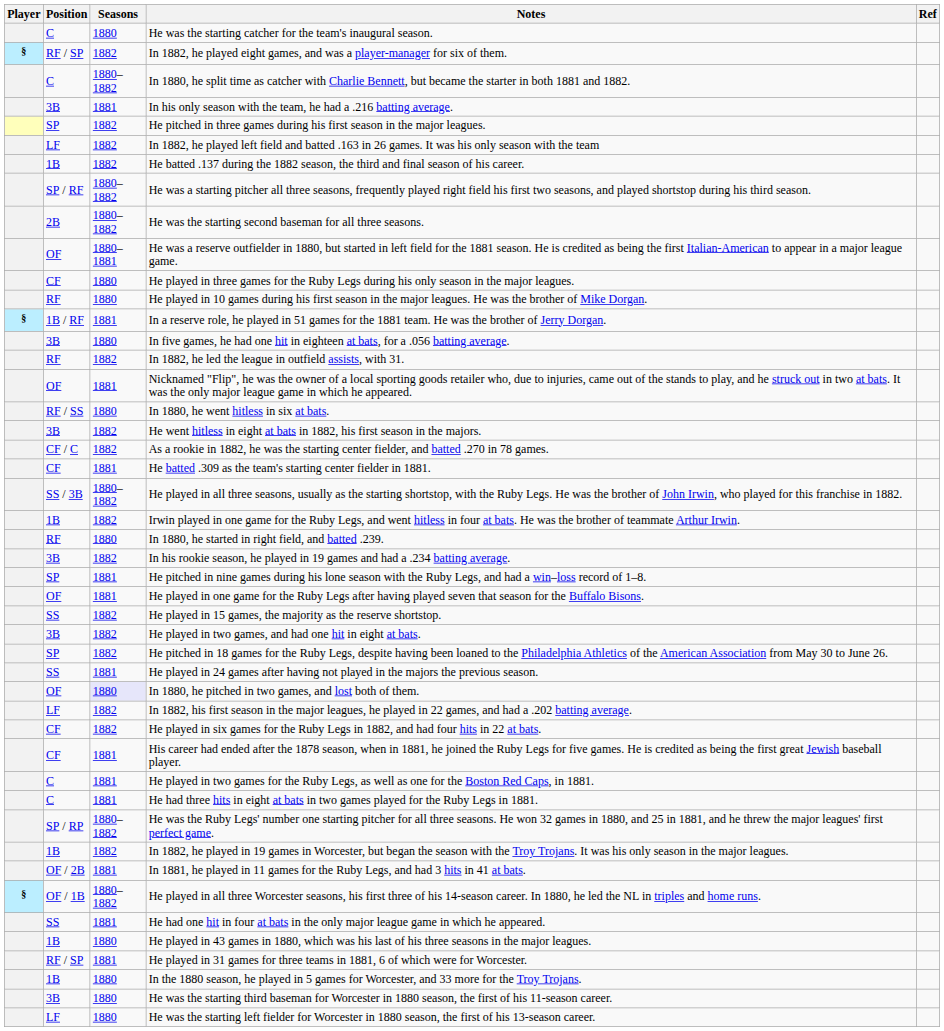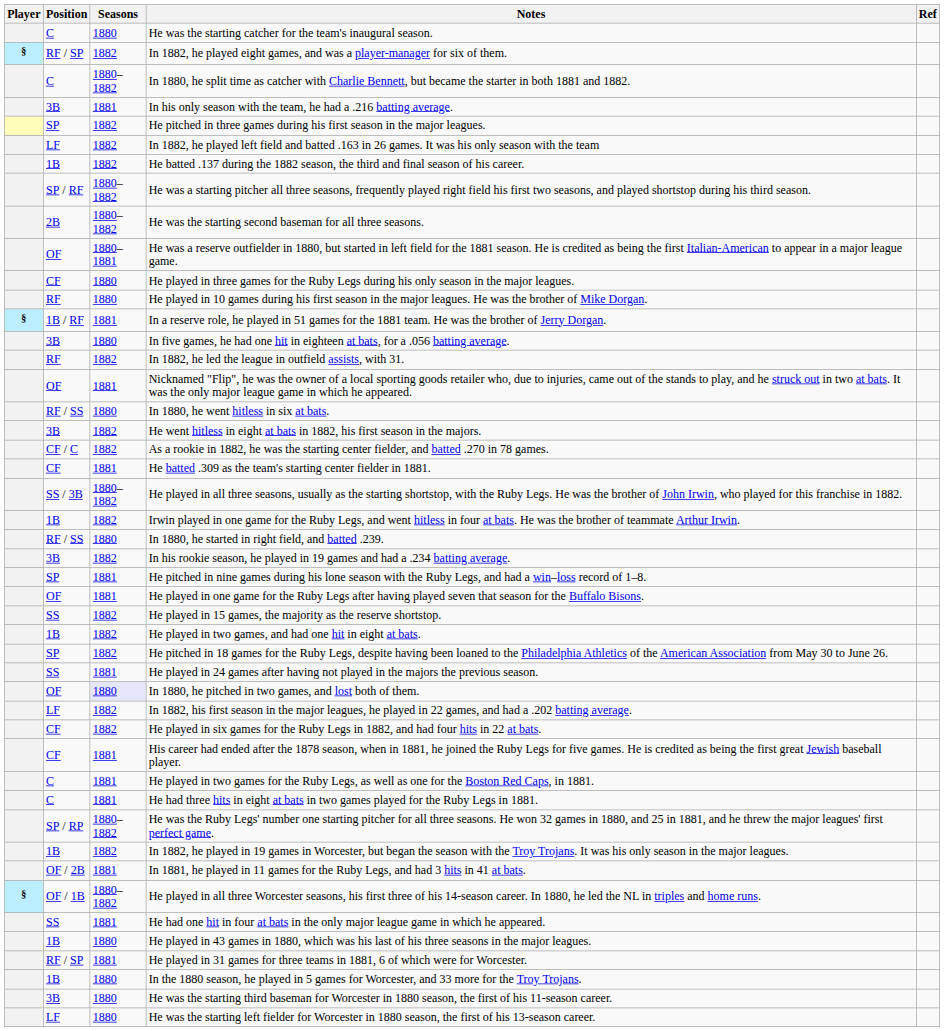In 1880, he started in right field, and batted .239. | Position: RF -> RF / SS
He played in two games, and had one hit in eight at bats. | Position: 3B -> 1B
